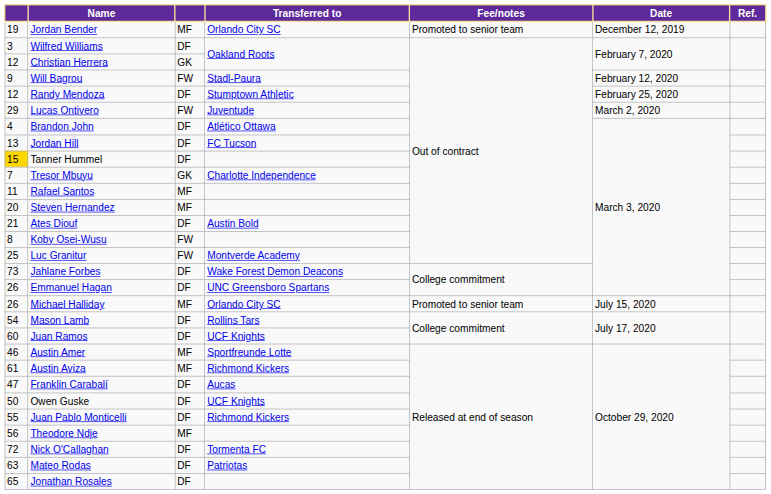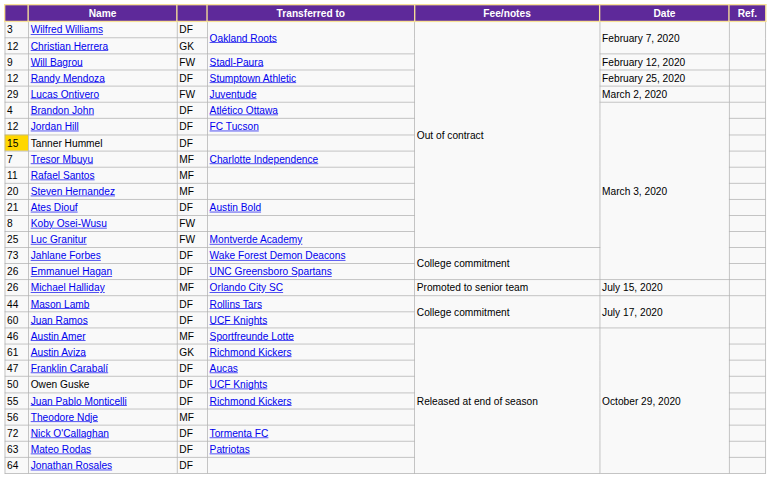- row: 19 | Jordan Bender | MF | Orlando City SC | Promoted to senior team | December 12, 2019
Jordan Hill | column 1: 13 -> 12
Tresor Mbuyu | column 3: GK -> MF
Mason Lamb | column 1: 54 -> 44
Austin Aviza | column 3: MF -> GK
Jonathan Rosales | column 1: 65 -> 64
